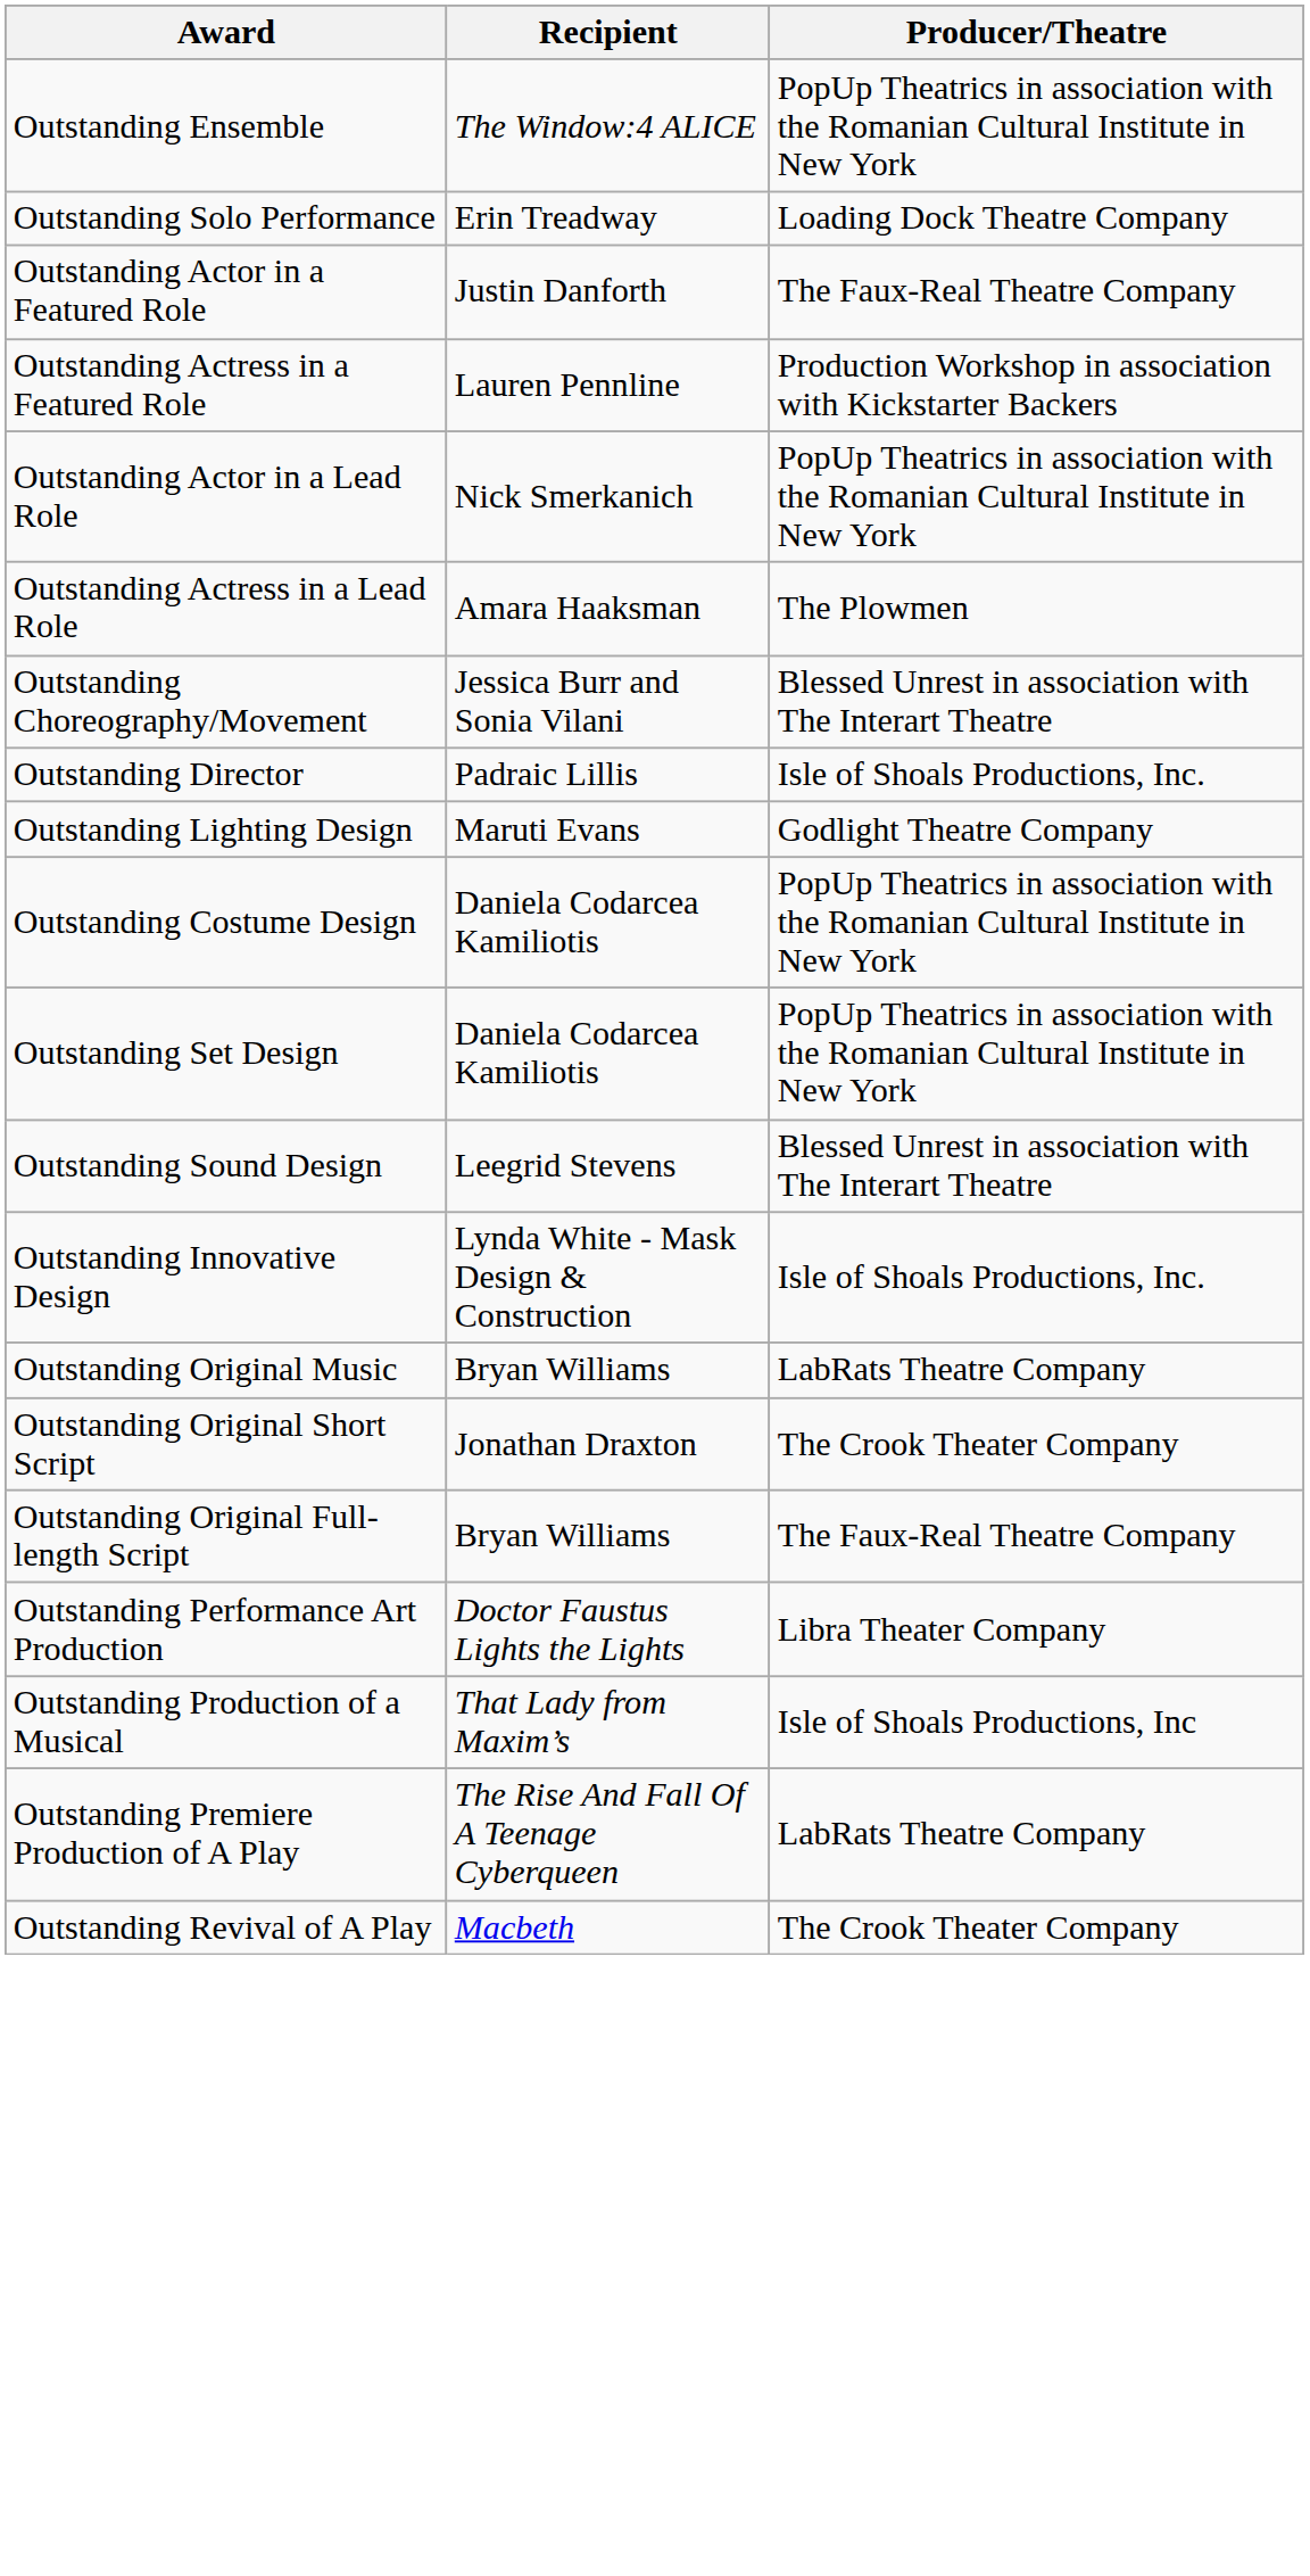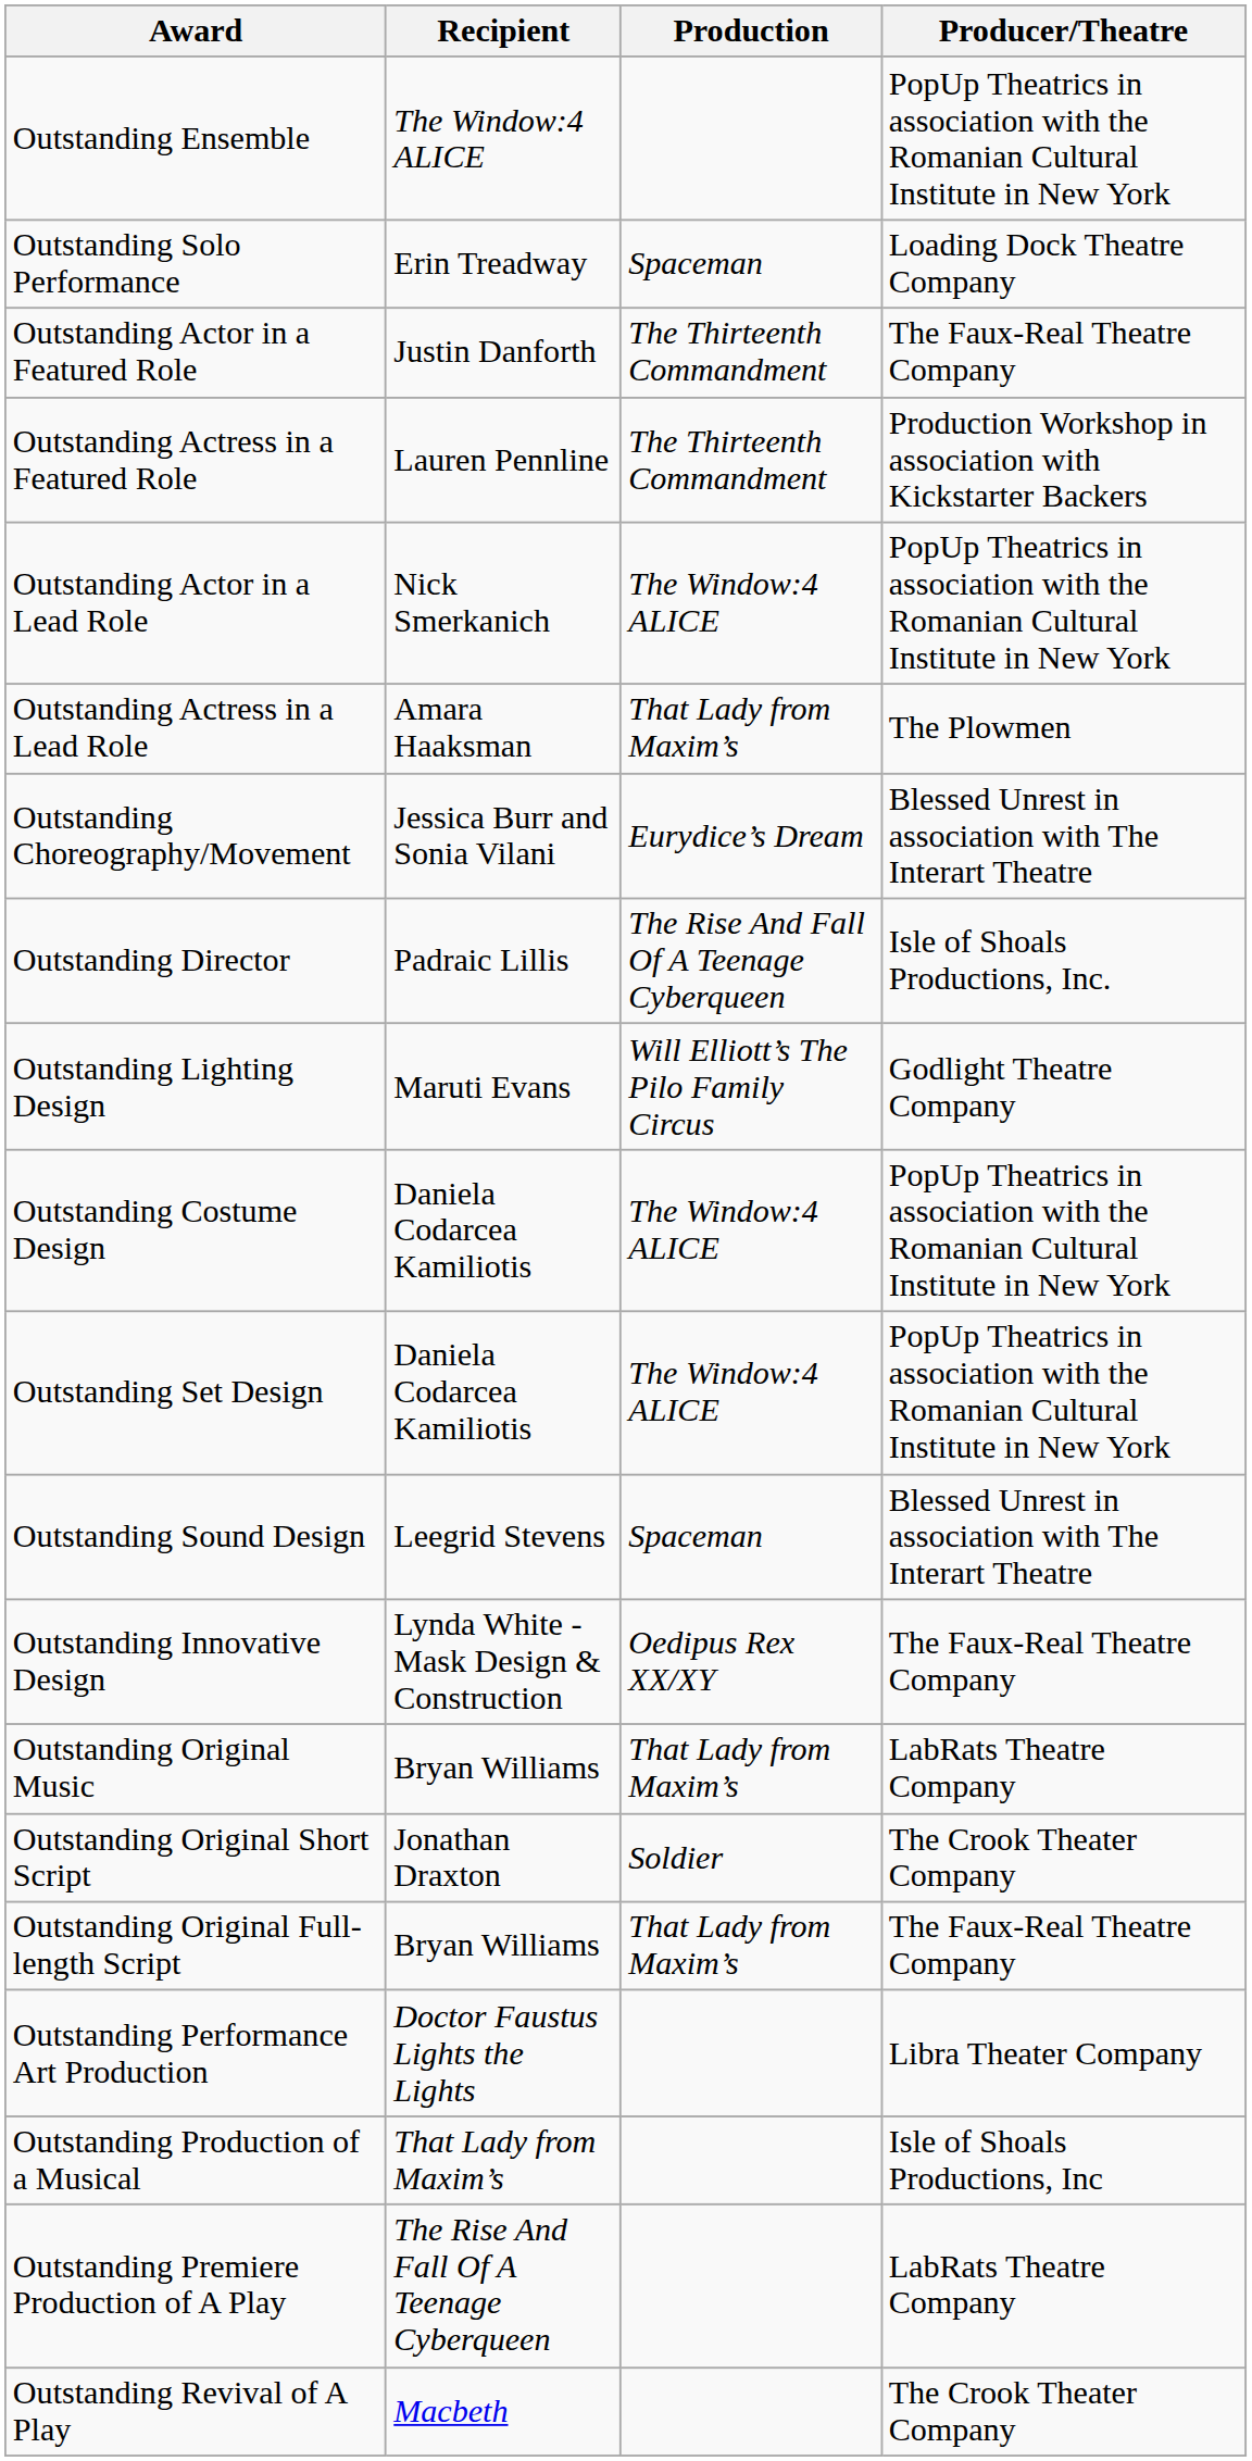+ column: Production | Spaceman | The Thirteenth Commandment | The Thirteenth Commandment | The Window:4 ALICE | That Lady from Maxim’s | Eurydice’s Dream | The Rise And Fall Of A Teenage Cyberqueen | Will Elliott’s The Pilo Family Circus | The Window:4 ALICE | The Window:4 ALICE | Spaceman | Oedipus Rex XX/XY | That Lady from Maxim’s | Soldier | That Lady from Maxim’s
Outstanding Innovative Design | Producer/Theatre: Isle of Shoals Productions, Inc. -> The Faux-Real Theatre Company
